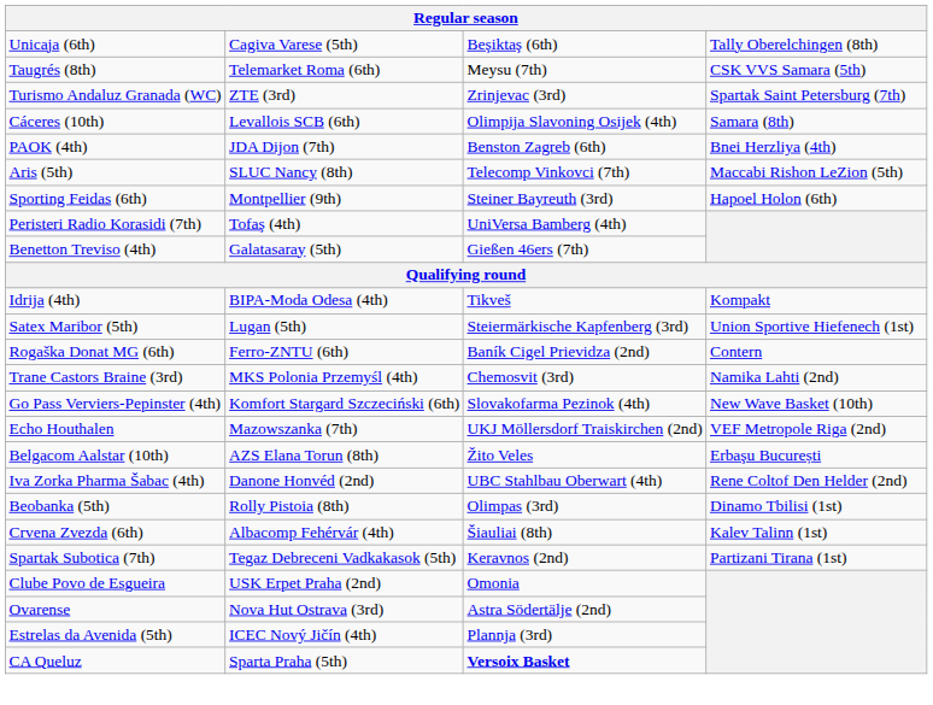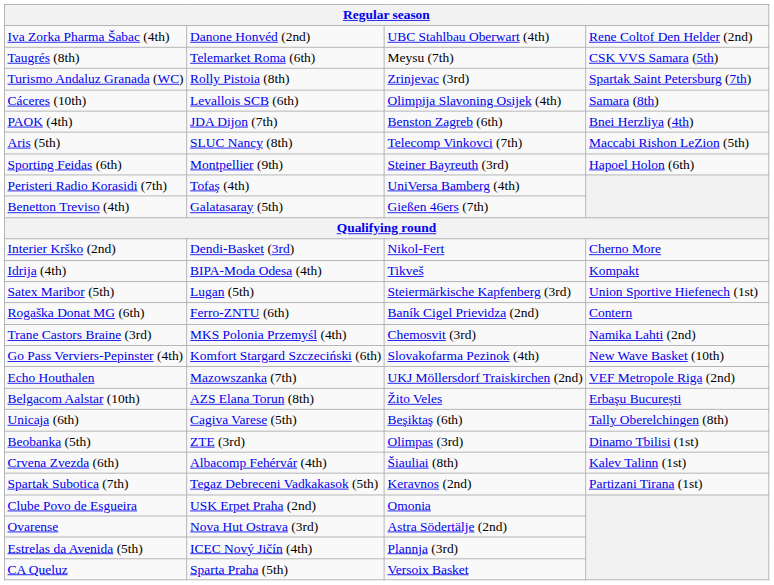rows swapped: Unicaja (6th) <-> Iva Zorka Pharma Šabac (4th)
Turismo Andaluz Granada (WC) | column 2: ZTE (3rd) -> Rolly Pistoia (8th)
+ row: Interier Krško (2nd) | Dendi-Basket (3rd) | Nikol-Fert | Cherno More
Beobanka (5th) | column 2: Rolly Pistoia (8th) -> ZTE (3rd)
CA Queluz | column 3: bold -> normal
